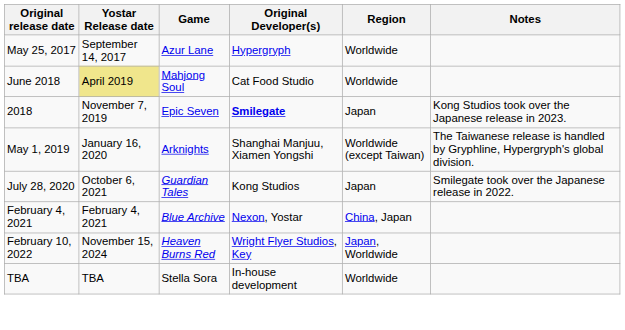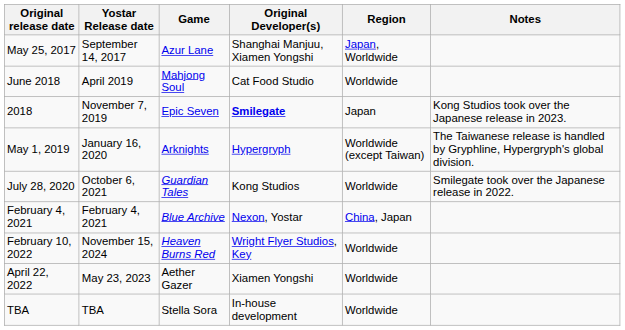May 25, 2017 | Original Developer(s): Hypergryph -> Shanghai Manjuu, Xiamen Yongshi
May 25, 2017 | Region: Worldwide -> Japan, Worldwide
June 2018 | Yostar Release date: khaki background -> no background
May 1, 2019 | Original Developer(s): Shanghai Manjuu, Xiamen Yongshi -> Hypergryph
July 28, 2020 | Region: Japan -> Worldwide
February 10, 2022 | Region: Japan, Worldwide -> Worldwide
+ row: April 22, 2022 | May 23, 2023 | Aether Gazer | Xiamen Yongshi | Worldwide
